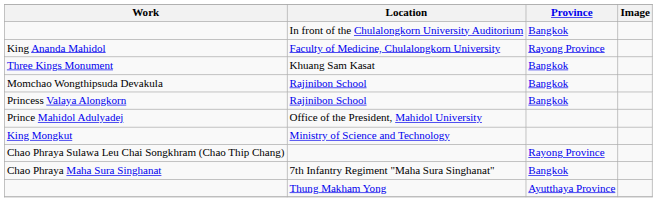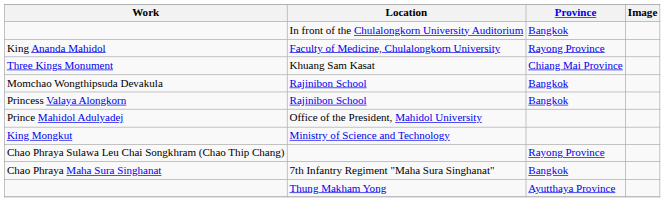Three Kings Monument | Province: Bangkok -> Chiang Mai Province
